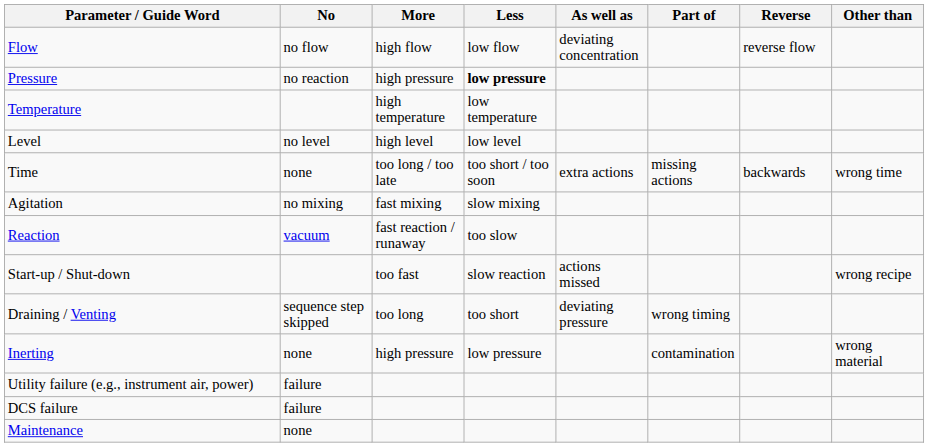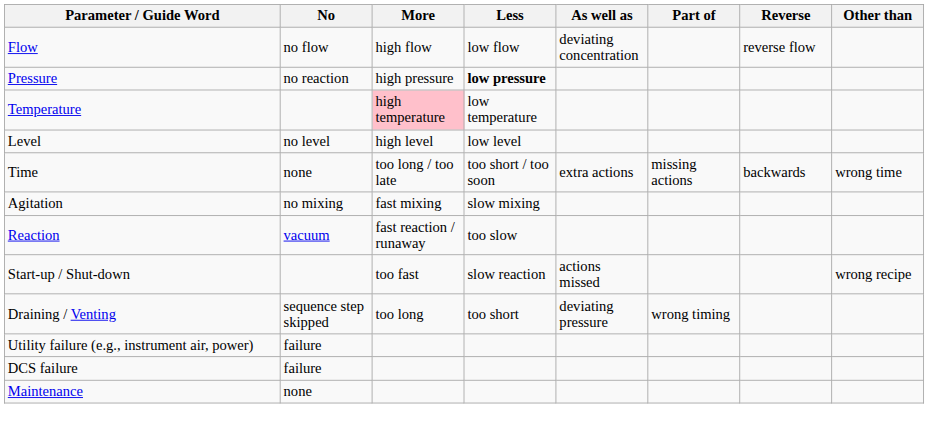Temperature | More: no background -> pink background
- row: Inerting | none | high pressure | low pressure | contamination | wrong material
